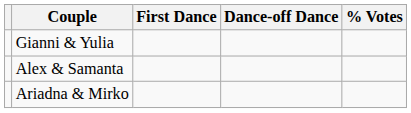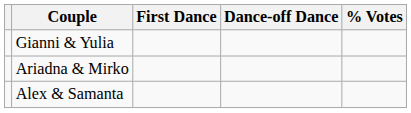rows swapped: Alex & Samanta <-> Ariadna & Mirko
